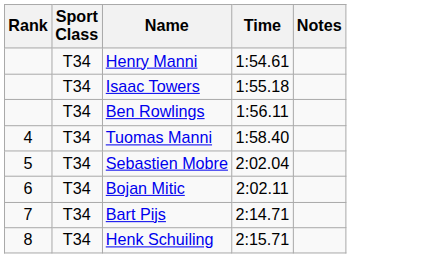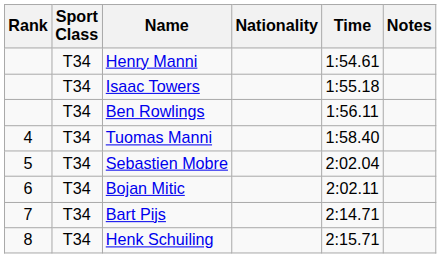+ column: Nationality
